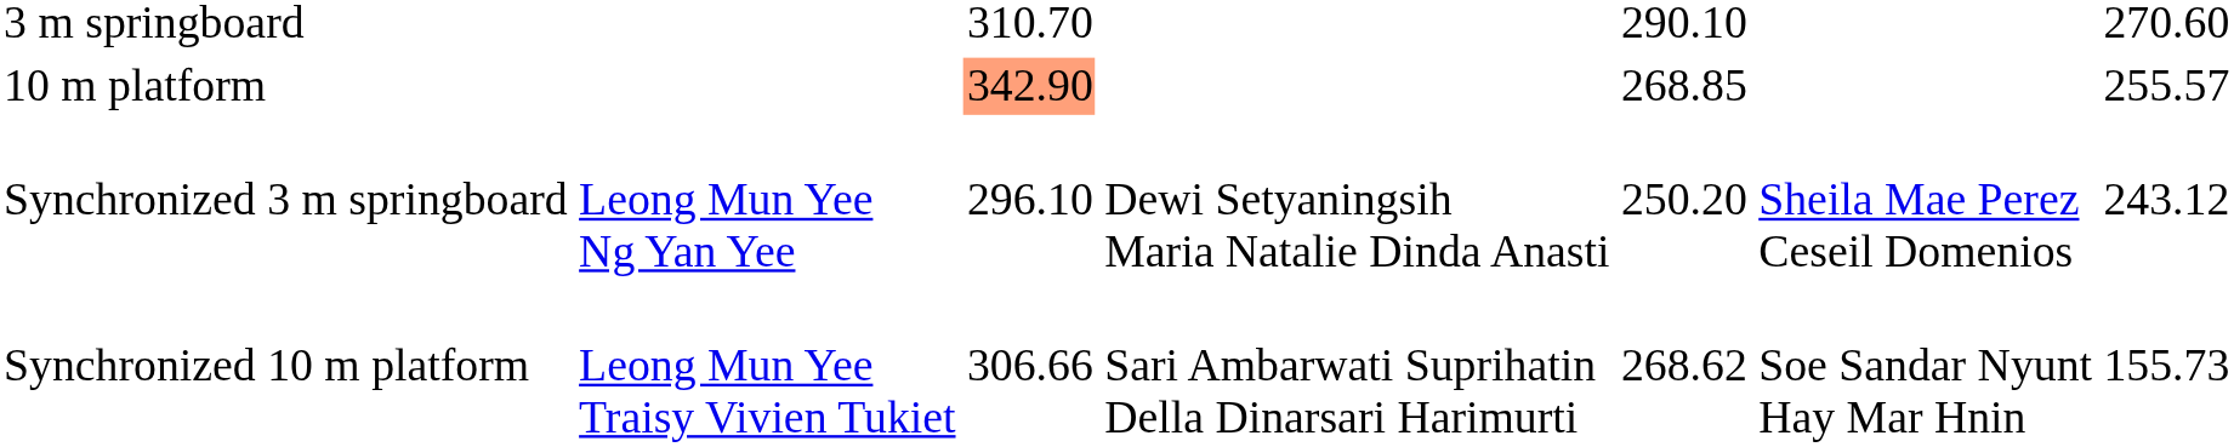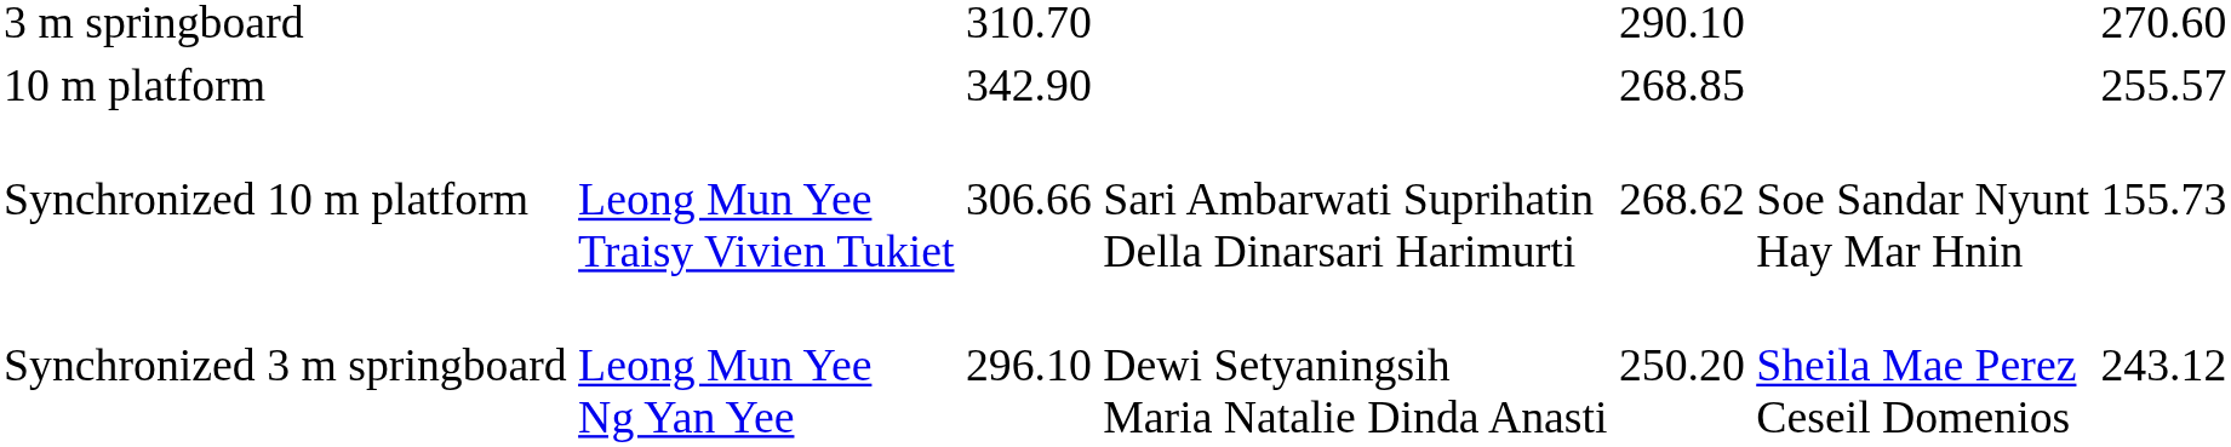10 m platform | column 3: lightsalmon background -> no background
rows swapped: Synchronized 3 m springboard <-> Synchronized 10 m platform
